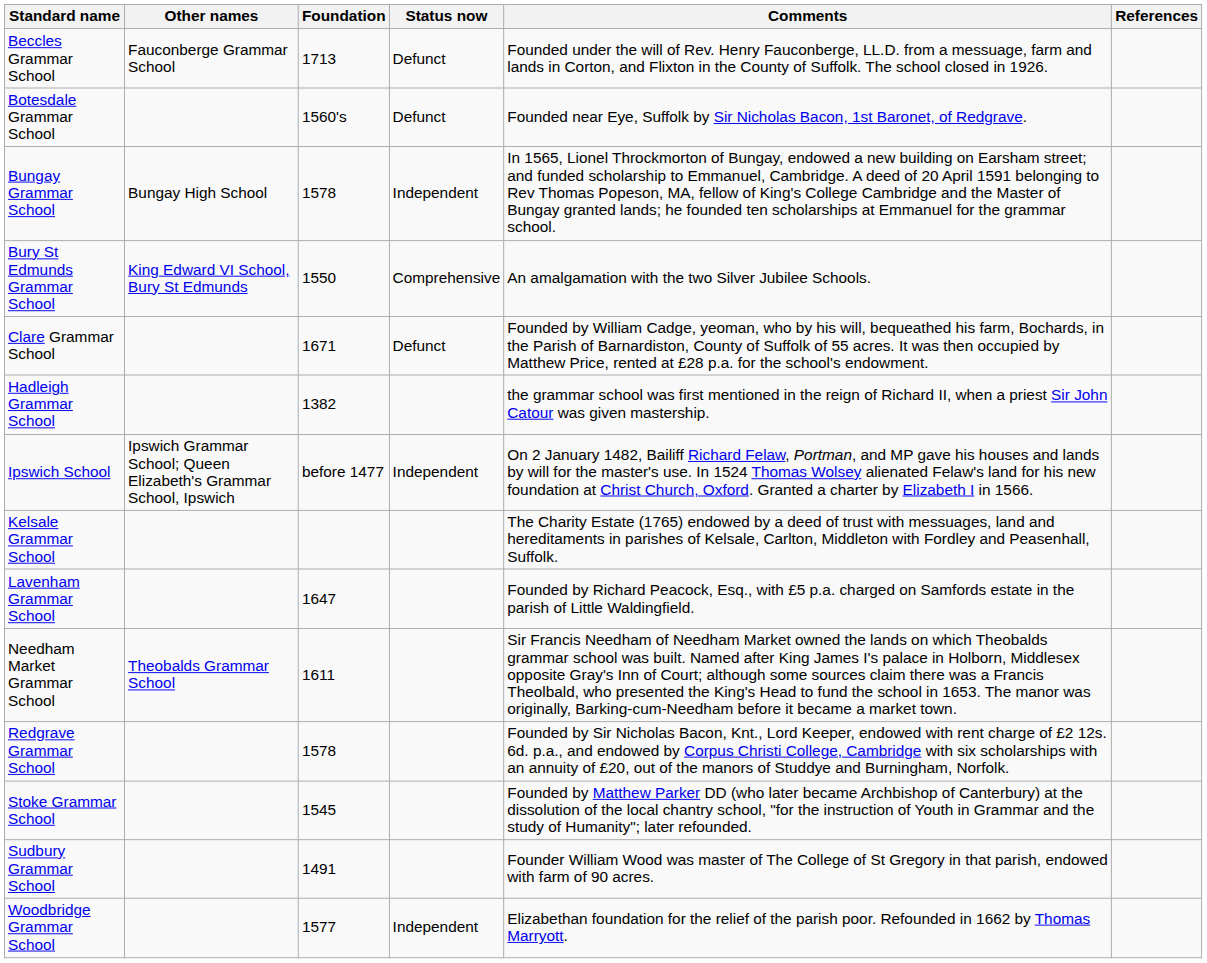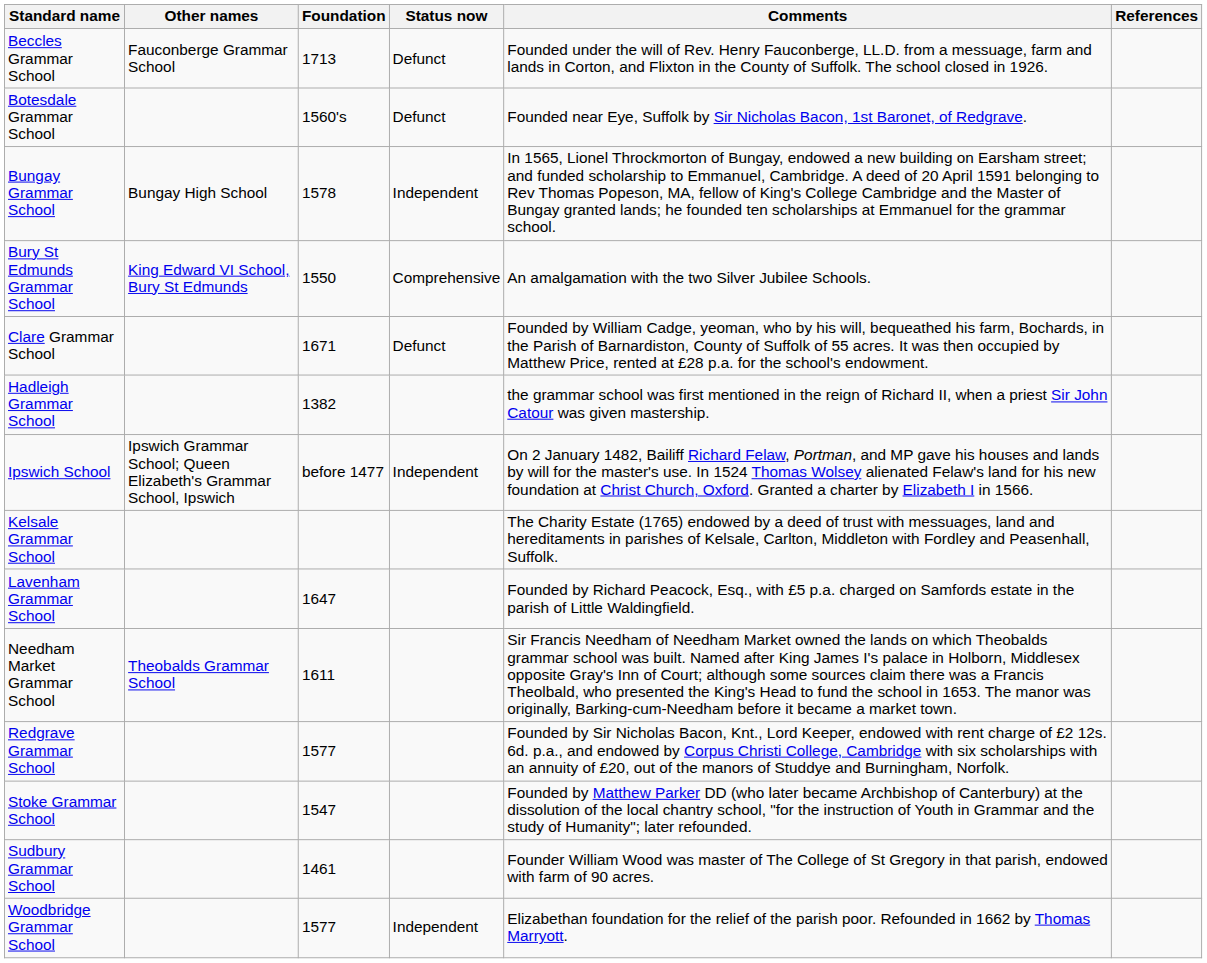Redgrave Grammar School | Foundation: 1578 -> 1577
Stoke Grammar School | Foundation: 1545 -> 1547
Sudbury Grammar School | Foundation: 1491 -> 1461
